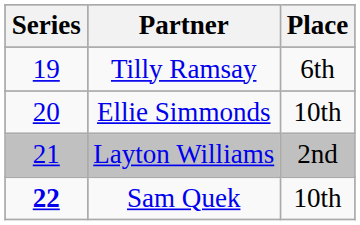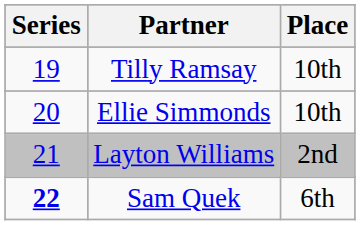Tilly Ramsay | Place: 6th -> 10th
Sam Quek | Place: 10th -> 6th
